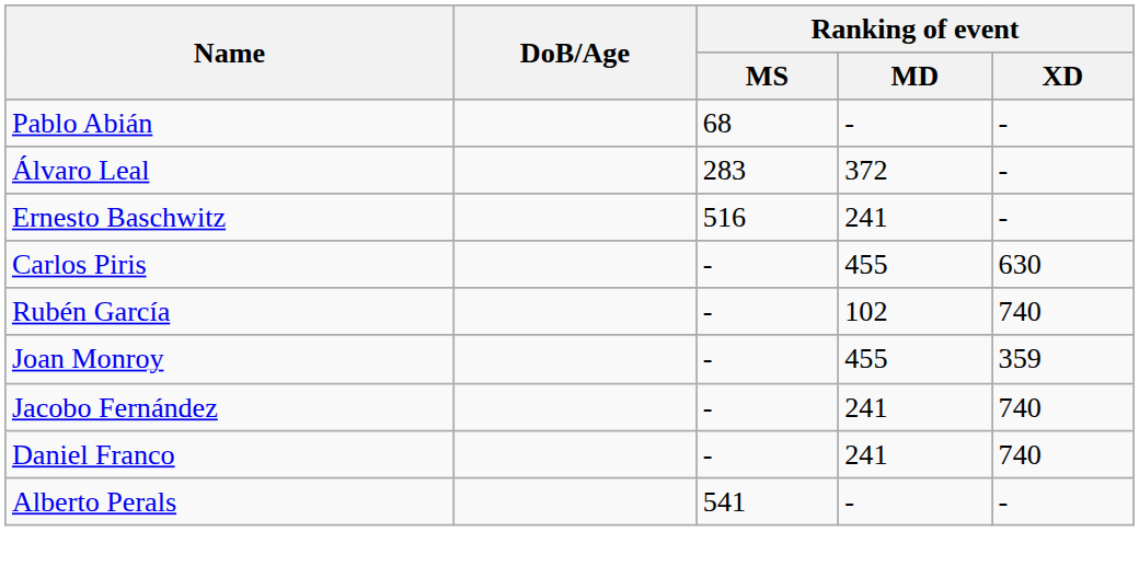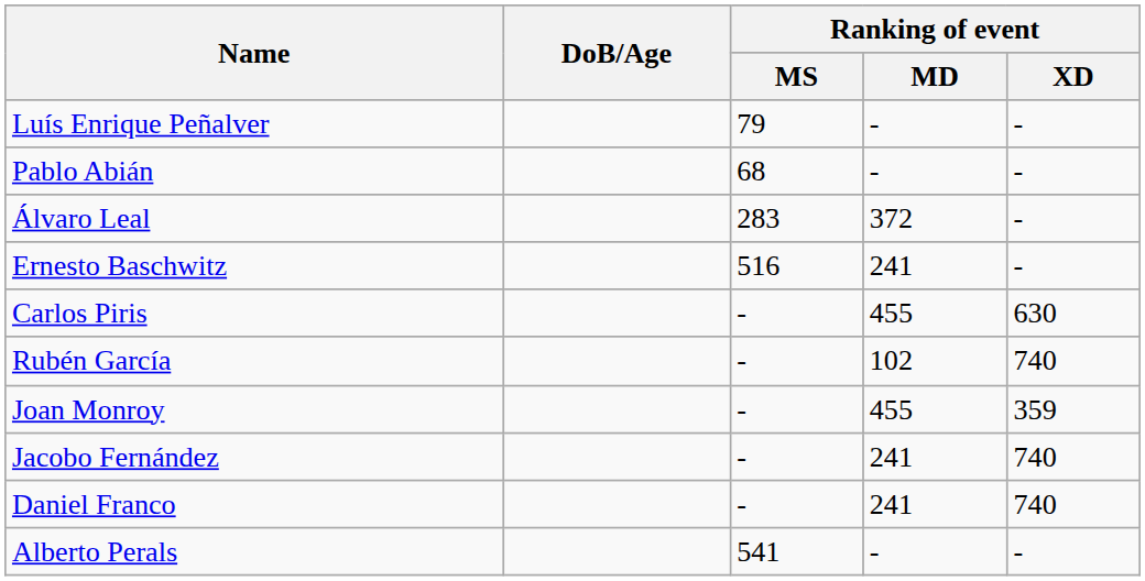+ row: Luís Enrique Peñalver | 79 | - | -
